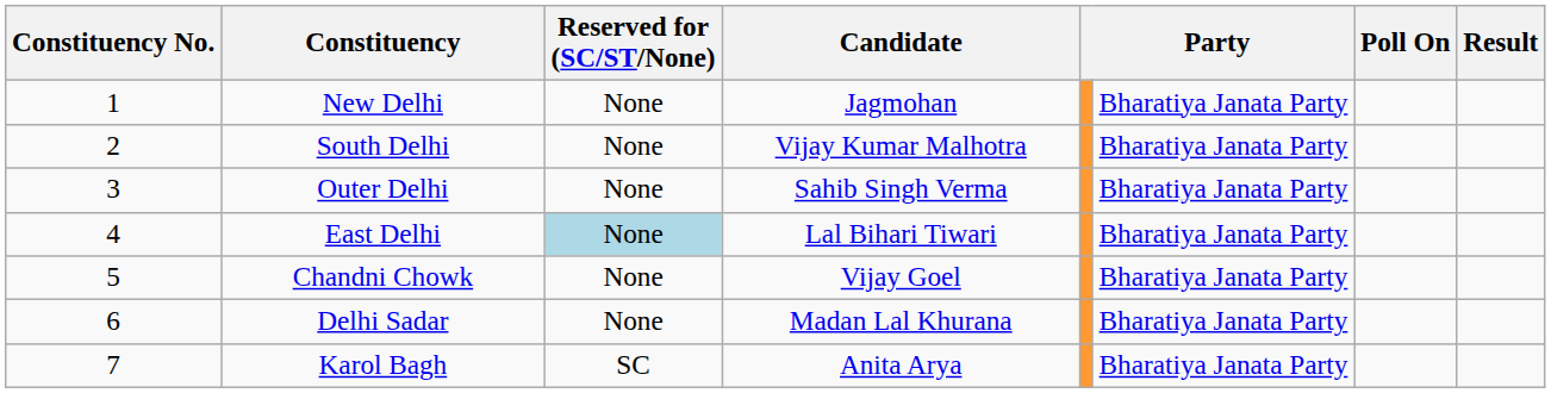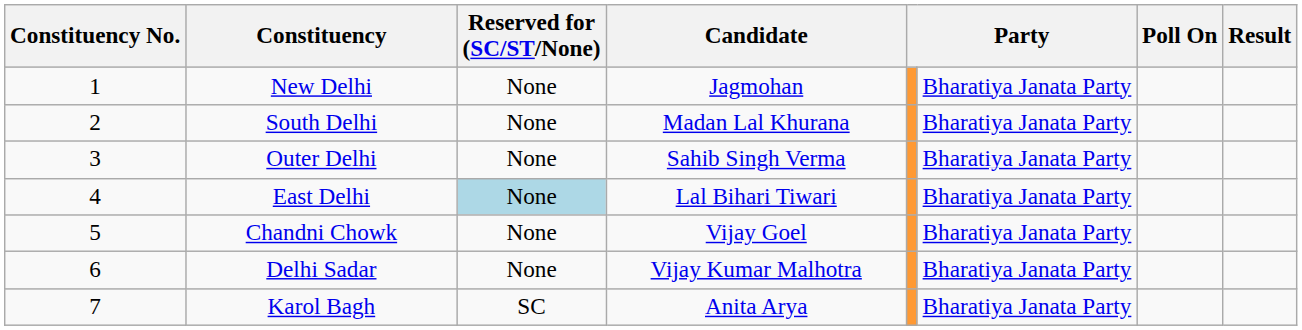South Delhi | Candidate: Vijay Kumar Malhotra -> Madan Lal Khurana
Delhi Sadar | Candidate: Madan Lal Khurana -> Vijay Kumar Malhotra
